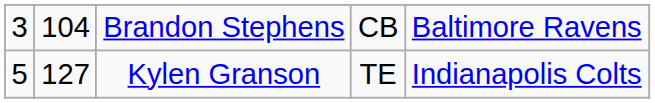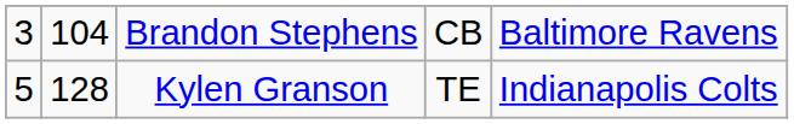Kylen Granson | column 2: 127 -> 128
